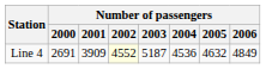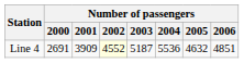Line 4 | Number of passengers / 2004: 4536 -> 5536
Line 4 | Number of passengers / 2006: 4849 -> 4851
